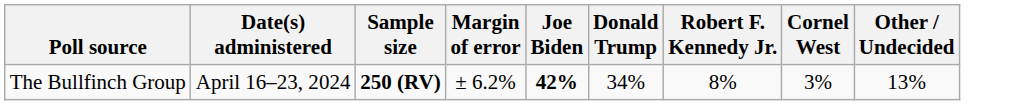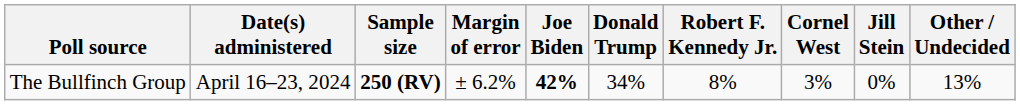+ column: Jill Stein | 0%
